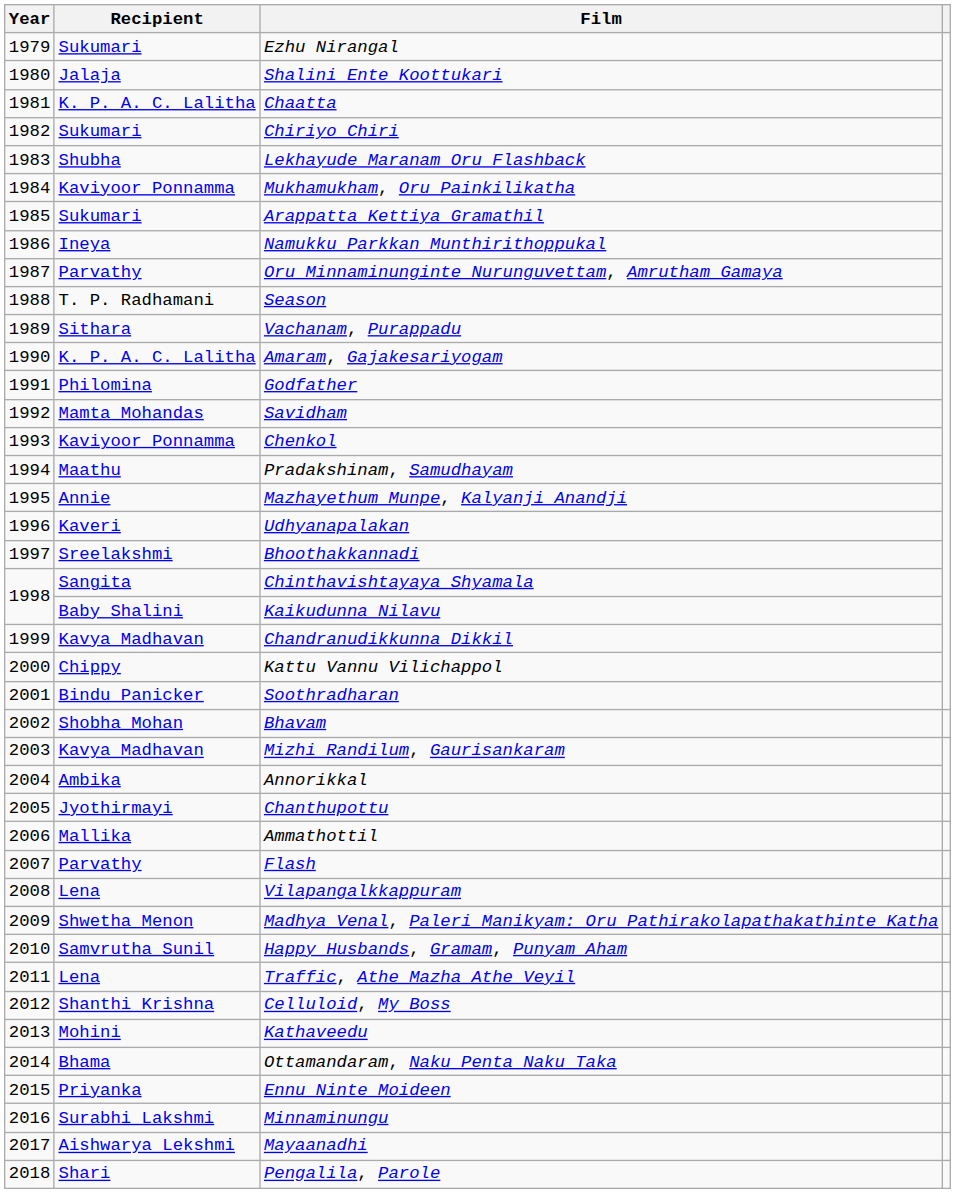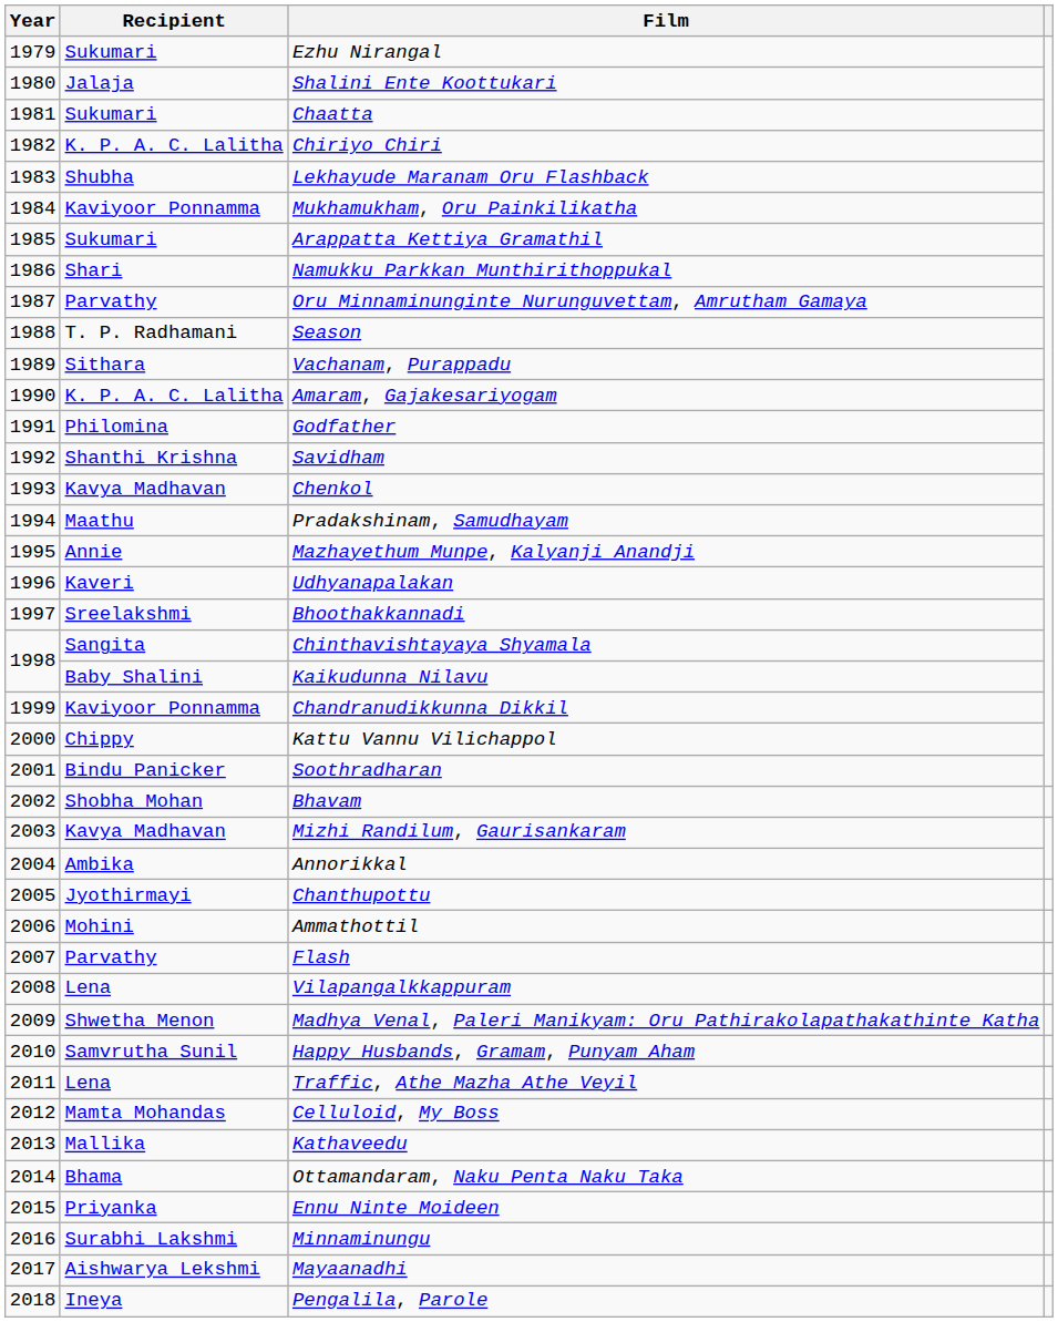Chaatta | Recipient: K. P. A. C. Lalitha -> Sukumari
Chiriyo Chiri | Recipient: Sukumari -> K. P. A. C. Lalitha
Namukku Parkkan Munthirithoppukal | Recipient: Ineya -> Shari
Savidham | Recipient: Mamta Mohandas -> Shanthi Krishna
Chenkol | Recipient: Kaviyoor Ponnamma -> Kavya Madhavan
Chandranudikkunna Dikkil | Recipient: Kavya Madhavan -> Kaviyoor Ponnamma
Ammathottil | Recipient: Mallika -> Mohini
Celluloid, My Boss | Recipient: Shanthi Krishna -> Mamta Mohandas
Kathaveedu | Recipient: Mohini -> Mallika
Pengalila, Parole | Recipient: Shari -> Ineya
